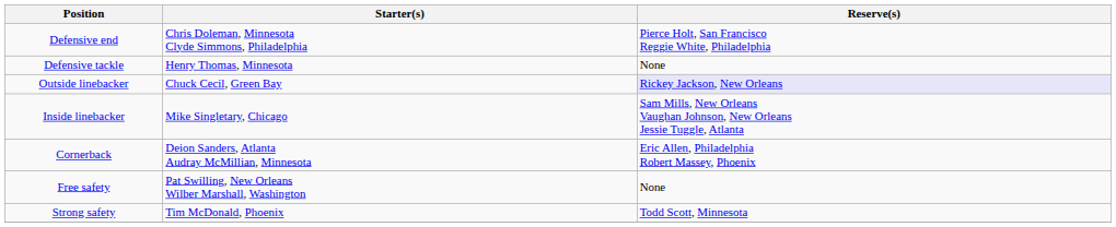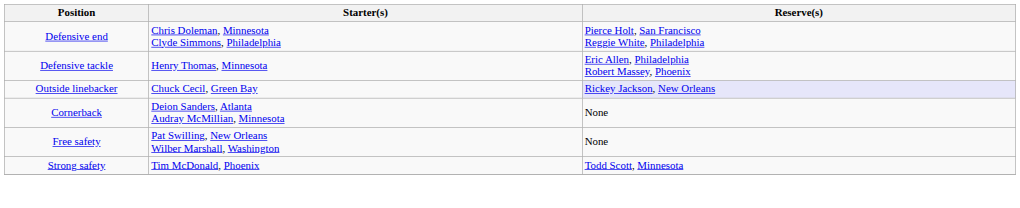Defensive tackle | Reserve(s): None -> Eric Allen, Philadelphia Robert Massey, Phoenix
- row: Inside linebacker | Mike Singletary, Chicago | Sam Mills, New Orleans Vaughan Johnson, New Orleans Jessie Tuggle, Atlanta
Cornerback | Reserve(s): Eric Allen, Philadelphia Robert Massey, Phoenix -> None
